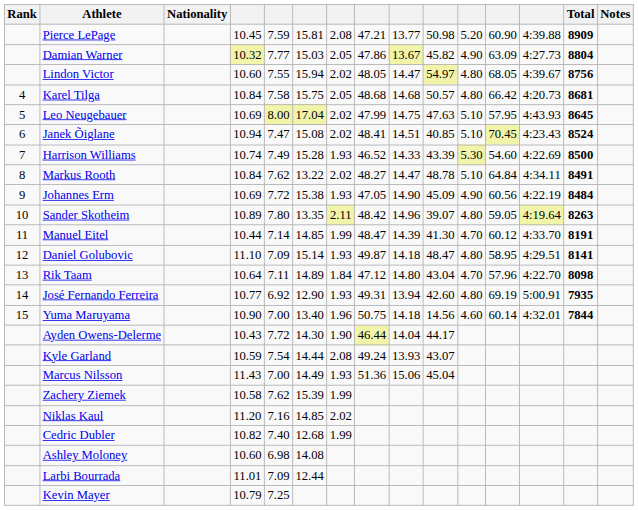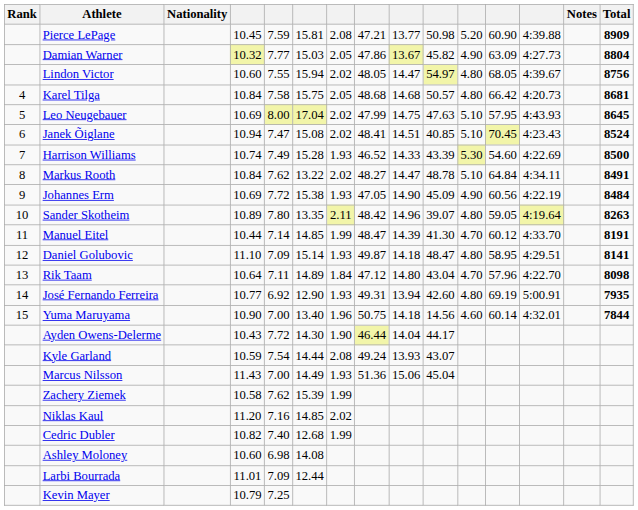columns swapped: Total <-> Notes
